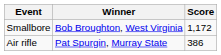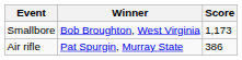Smallbore | Score: 1,172 -> 1,173
